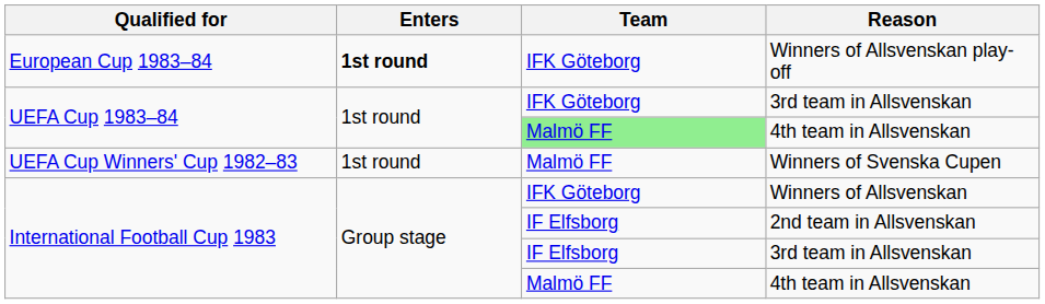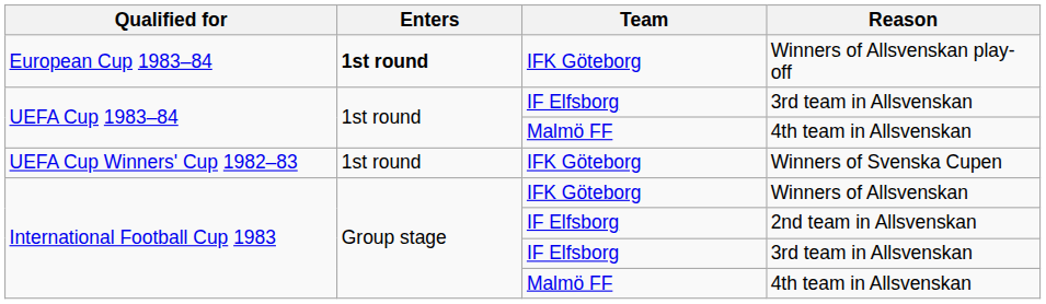UEFA Cup 1983–84 / 3rd team in Allsvenskan | Team: IFK Göteborg -> IF Elfsborg
UEFA Cup 1983–84 / 4th team in Allsvenskan | Team: lightgreen background -> no background
Winners of Svenska Cupen | Team: Malmö FF -> IFK Göteborg
